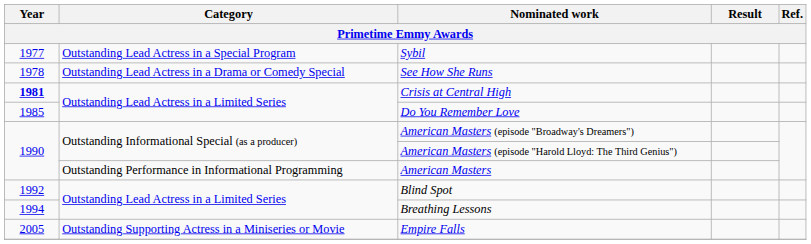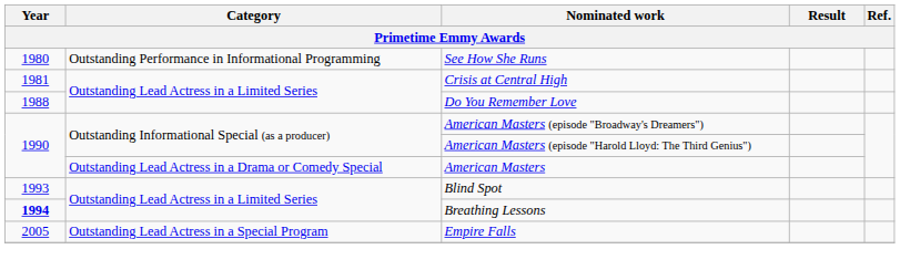- row: 1977 | Outstanding Lead Actress in a Special Program | Sybil
See How She Runs | Year: 1978 -> 1980
See How She Runs | Category: Outstanding Lead Actress in a Drama or Comedy Special -> Outstanding Performance in Informational Programming
Crisis at Central High | Year: bold -> normal
Do You Remember Love | Year: 1985 -> 1988
American Masters | Category: Outstanding Performance in Informational Programming -> Outstanding Lead Actress in a Drama or Comedy Special
Blind Spot | Year: 1992 -> 1993
Breathing Lessons | Year: normal -> bold
Empire Falls | Category: Outstanding Supporting Actress in a Miniseries or Movie -> Outstanding Lead Actress in a Special Program
